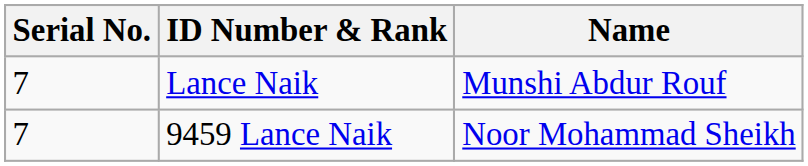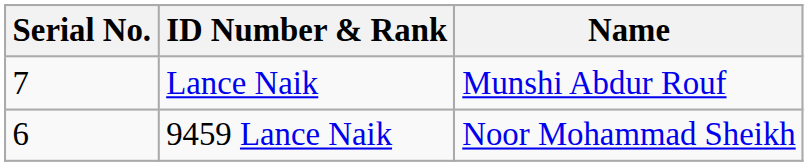9459 Lance Naik | Serial No.: 7 -> 6
